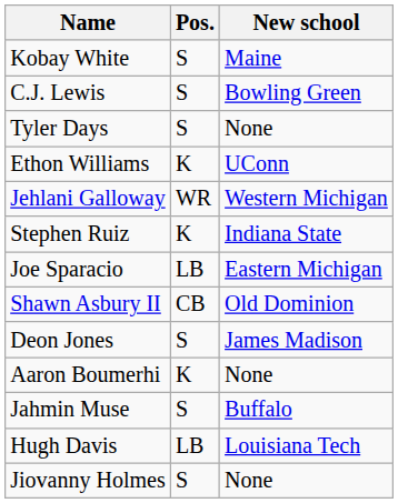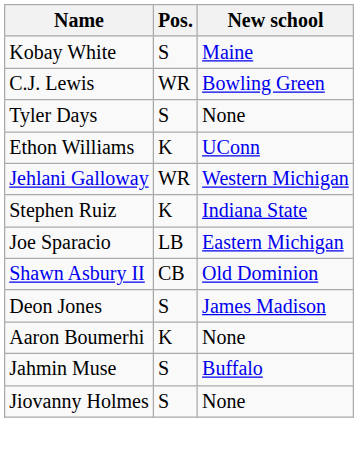C.J. Lewis | Pos.: S -> WR
- row: Hugh Davis | LB | Louisiana Tech
